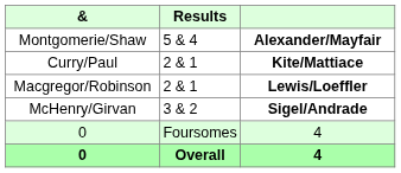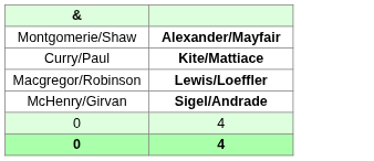- column: Results | 5 & 4 | 2 & 1 | 2 & 1 | 3 & 2 | Foursomes | Overall
